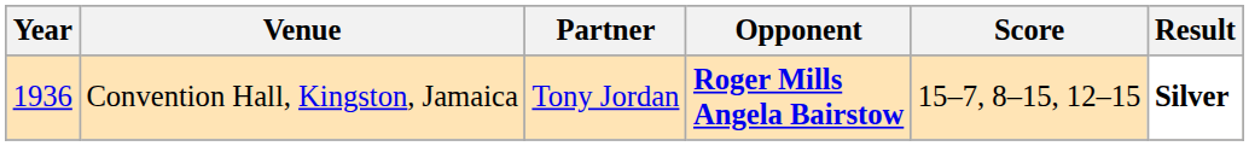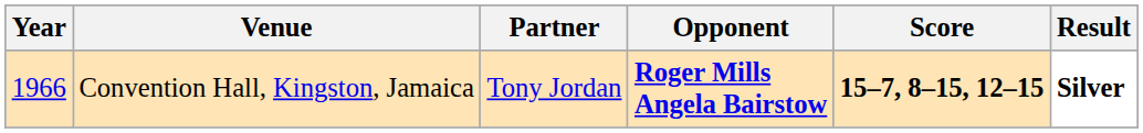Convention Hall, Kingston, Jamaica | Year: 1936 -> 1966
Convention Hall, Kingston, Jamaica | Score: normal -> bold
